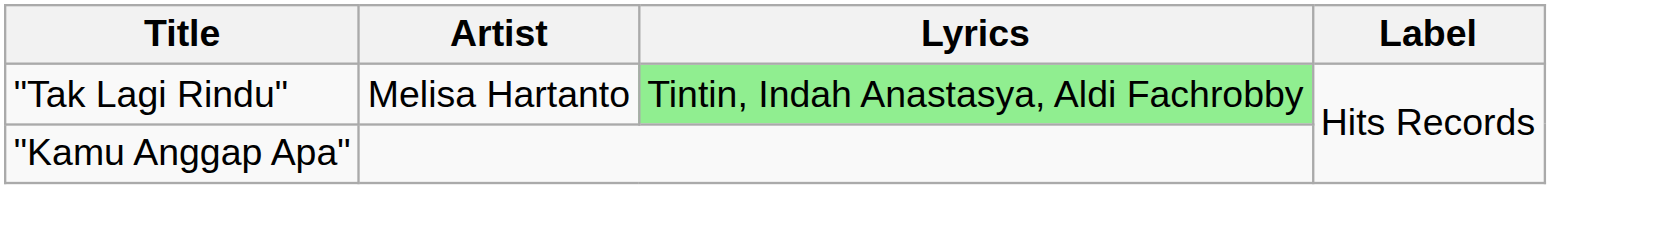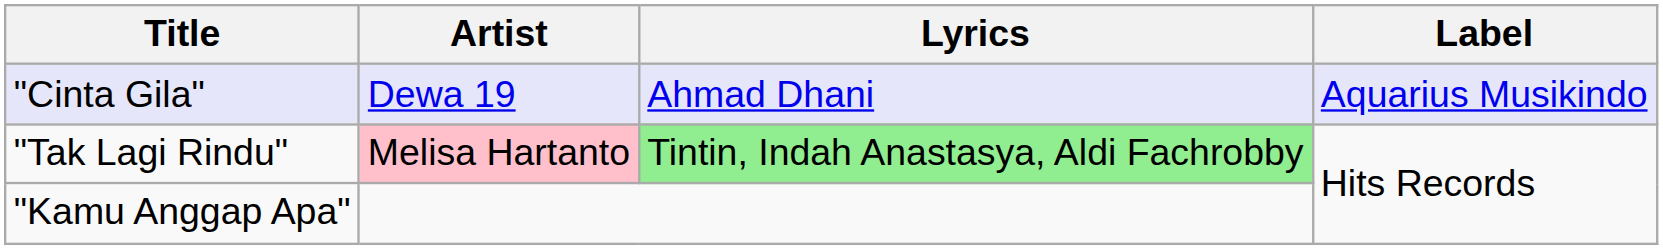+ row: "Cinta Gila" | Dewa 19 | Ahmad Dhani | Aquarius Musikindo
"Tak Lagi Rindu" | Artist: no background -> pink background
